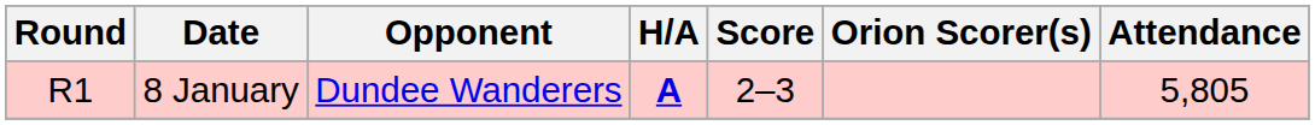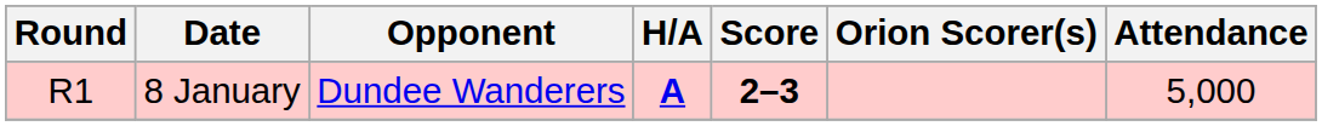8 January | Score: normal -> bold
8 January | Attendance: 5,805 -> 5,000
